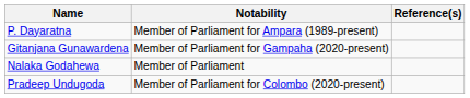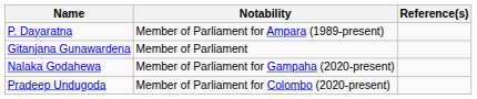Gitanjana Gunawardena | Notability: Member of Parliament for Gampaha (2020-present) -> Member of Parliament
Nalaka Godahewa | Notability: Member of Parliament -> Member of Parliament for Gampaha (2020-present)
